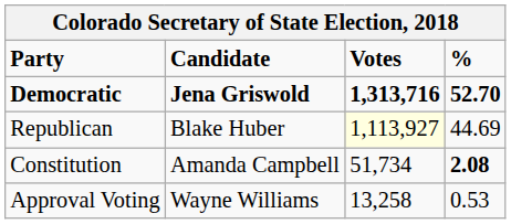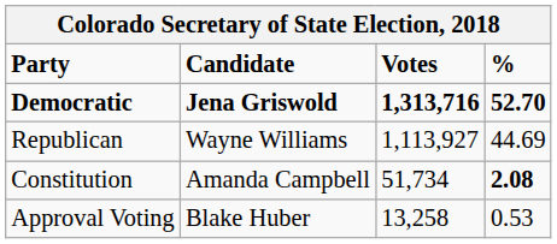Republican | Candidate: Blake Huber -> Wayne Williams
Republican | Votes: lightyellow background -> no background
Approval Voting | Candidate: Wayne Williams -> Blake Huber
